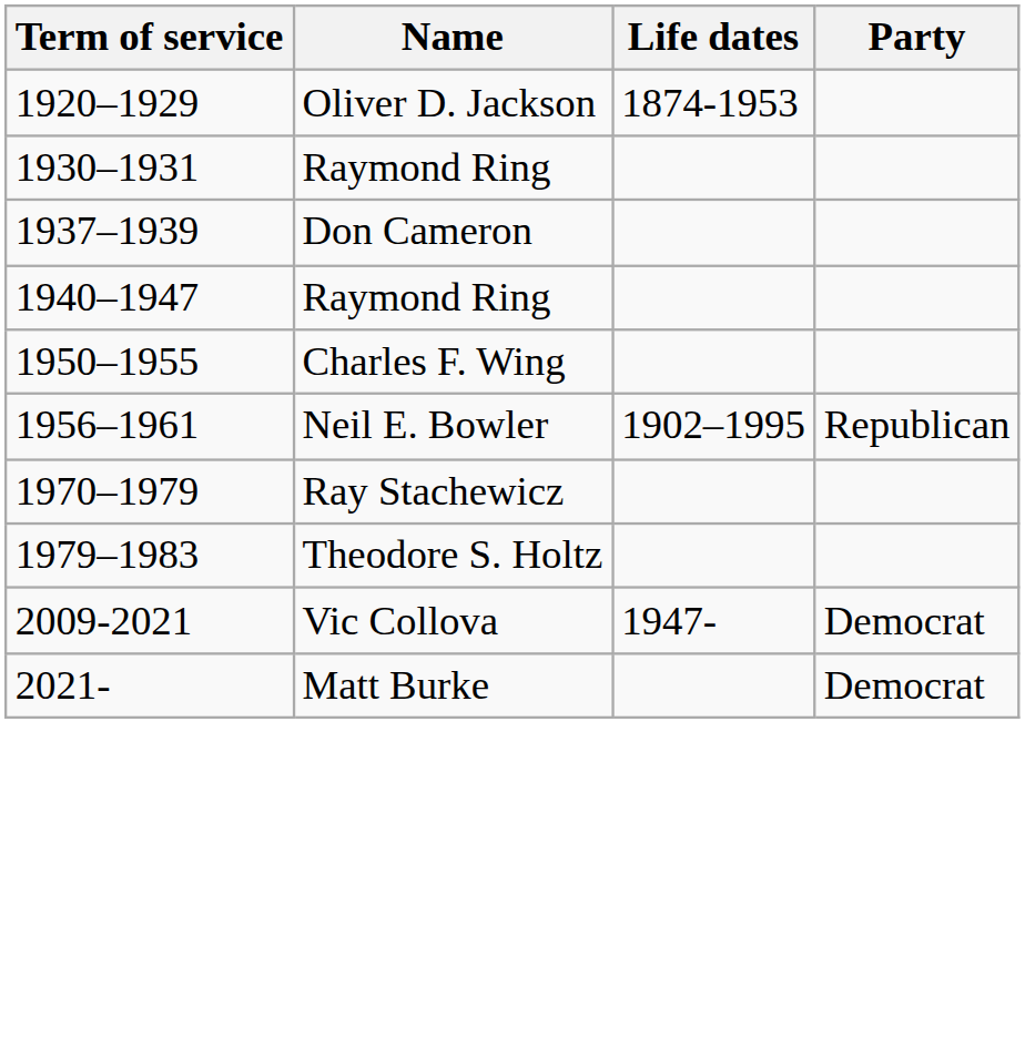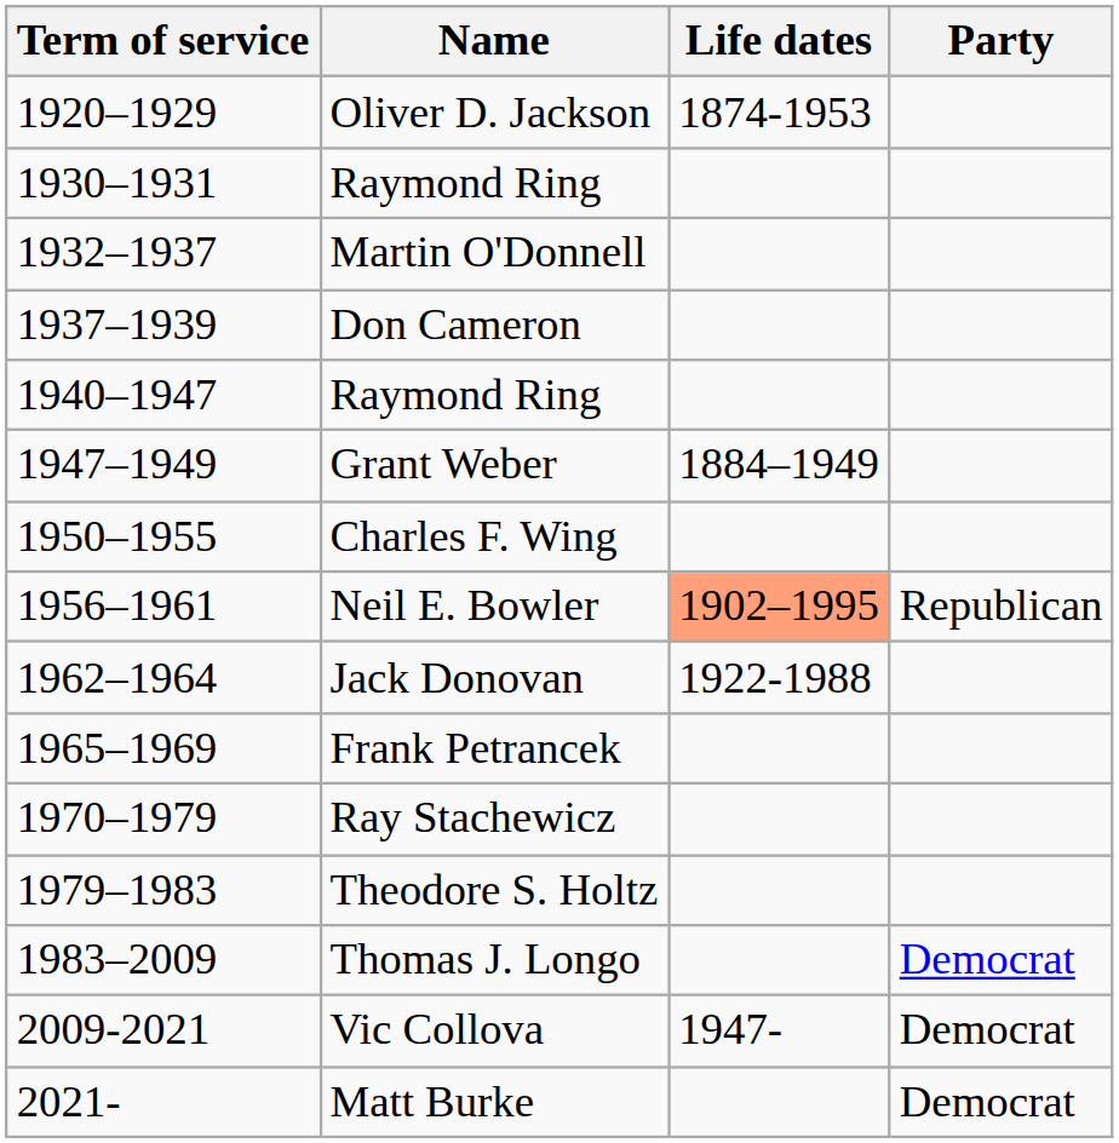+ row: 1932–1937 | Martin O'Donnell
+ row: 1947–1949 | Grant Weber | 1884–1949
Neil E. Bowler | Life dates: no background -> lightsalmon background
+ row: 1962–1964 | Jack Donovan | 1922-1988
+ row: 1965–1969 | Frank Petrancek
+ row: 1983–2009 | Thomas J. Longo | Democrat
